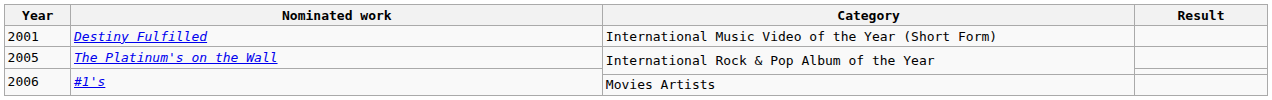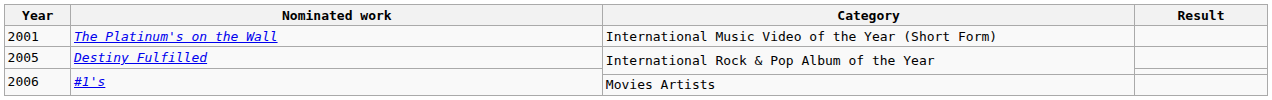2001 | Nominated work: Destiny Fulfilled -> The Platinum's on the Wall
2005 | Nominated work: The Platinum's on the Wall -> Destiny Fulfilled
